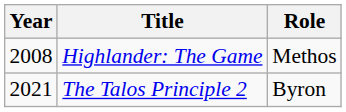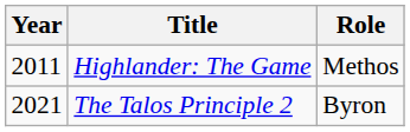Highlander: The Game | Year: 2008 -> 2011
